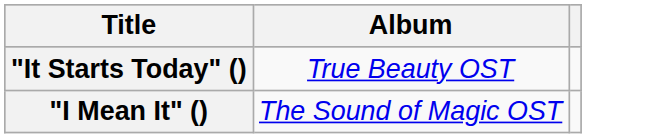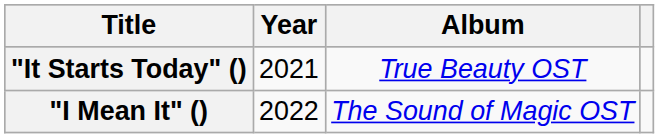+ column: Year | 2021 | 2022
